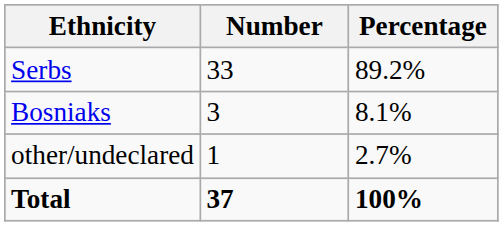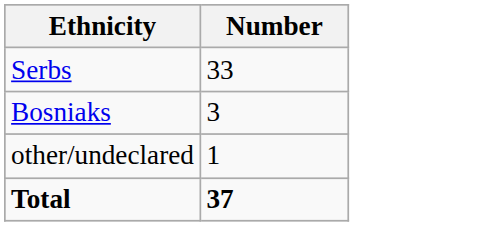- column: Percentage | 89.2% | 8.1% | 2.7% | 100%
